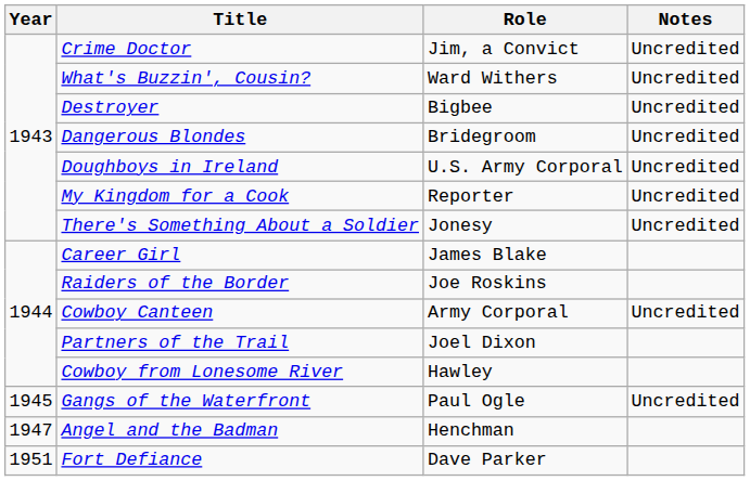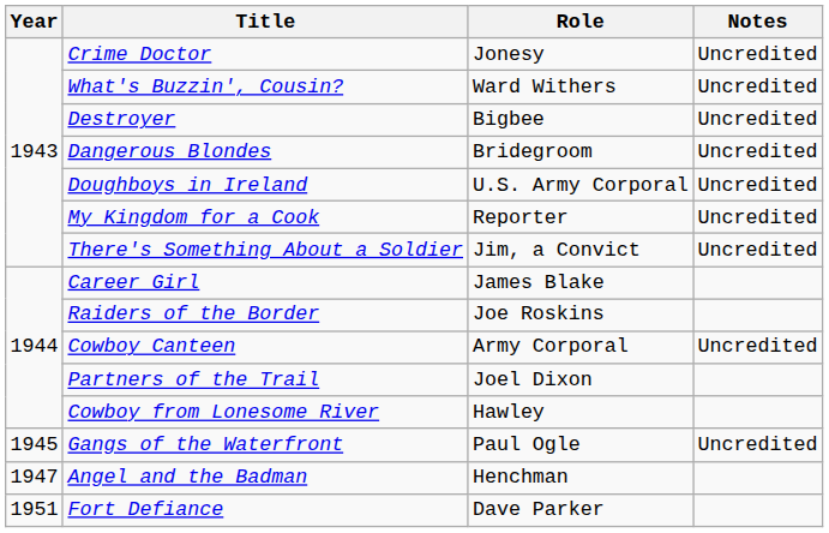Crime Doctor | Role: Jim, a Convict -> Jonesy
There's Something About a Soldier | Role: Jonesy -> Jim, a Convict
